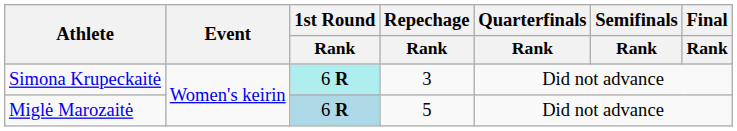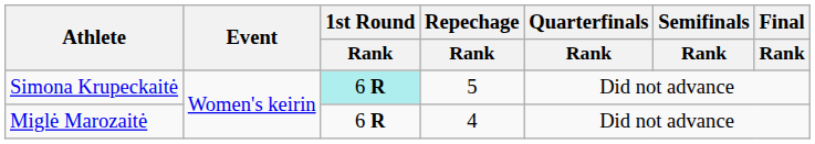Simona Krupeckaitė | Repechage / Rank: 3 -> 5
Miglė Marozaitė | 1st Round / Rank: lightblue background -> no background
Miglė Marozaitė | Repechage / Rank: 5 -> 4
